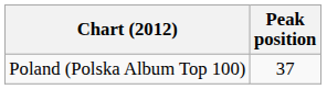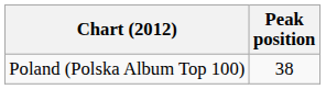Poland (Polska Album Top 100) | Peak position: 37 -> 38
